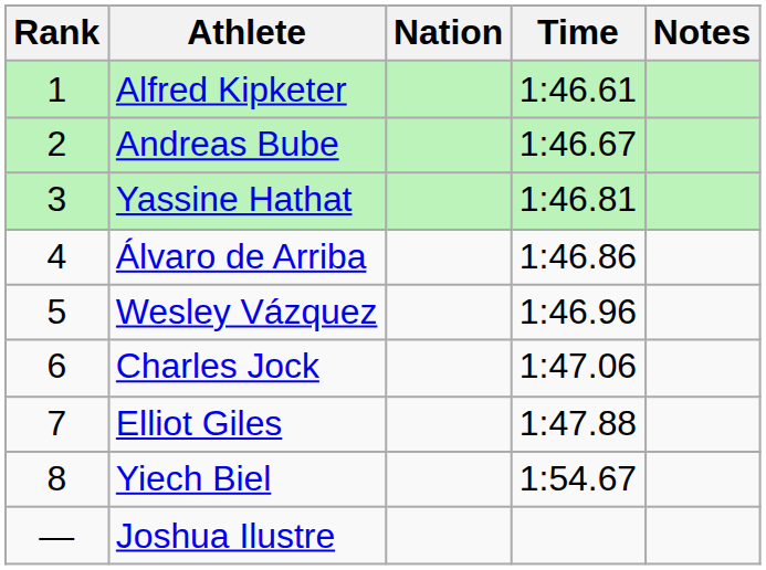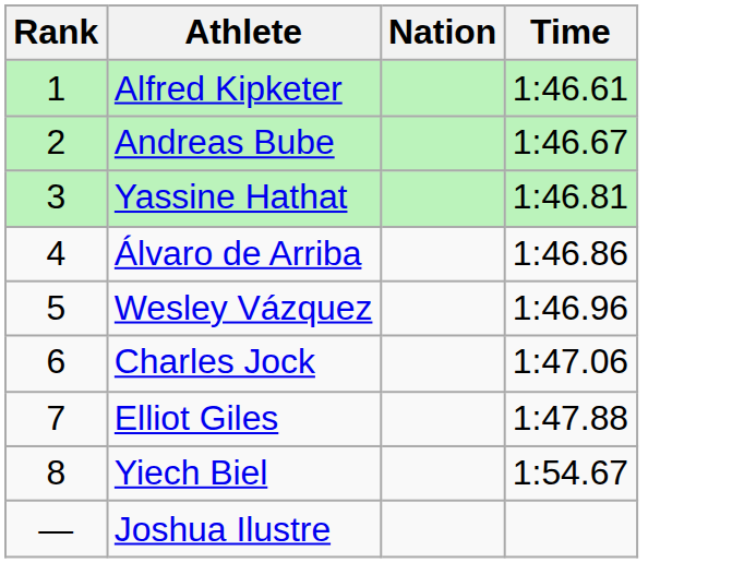- column: Notes
